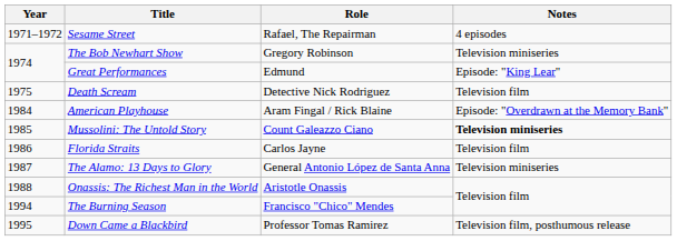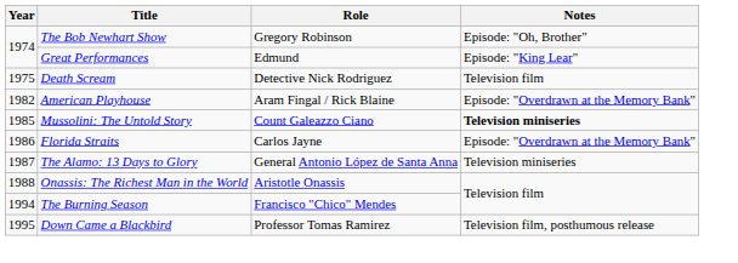- row: 1971–1972 | Sesame Street | Rafael, The Repairman | 4 episodes
The Bob Newhart Show | Notes: Television miniseries -> Episode: "Oh, Brother"
American Playhouse | Year: 1984 -> 1982
Florida Straits | Notes: Television film -> Episode: "Overdrawn at the Memory Bank"
